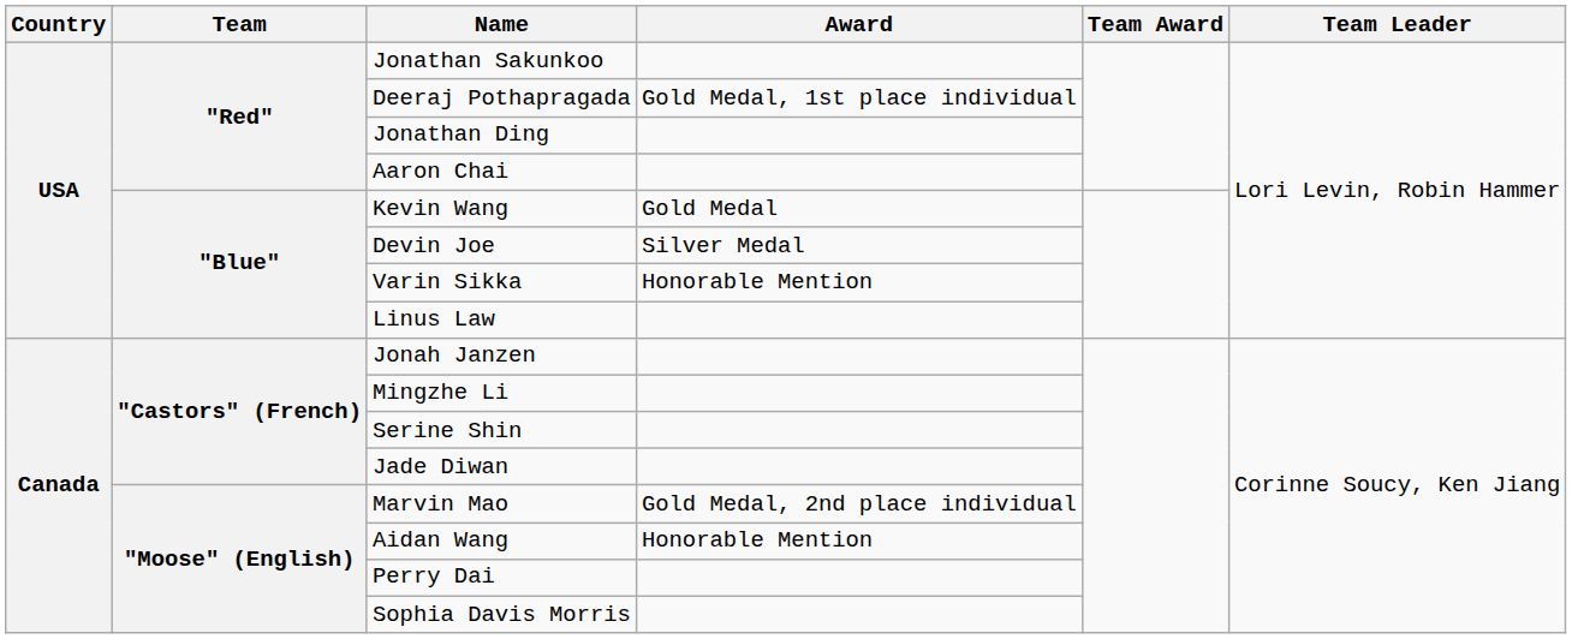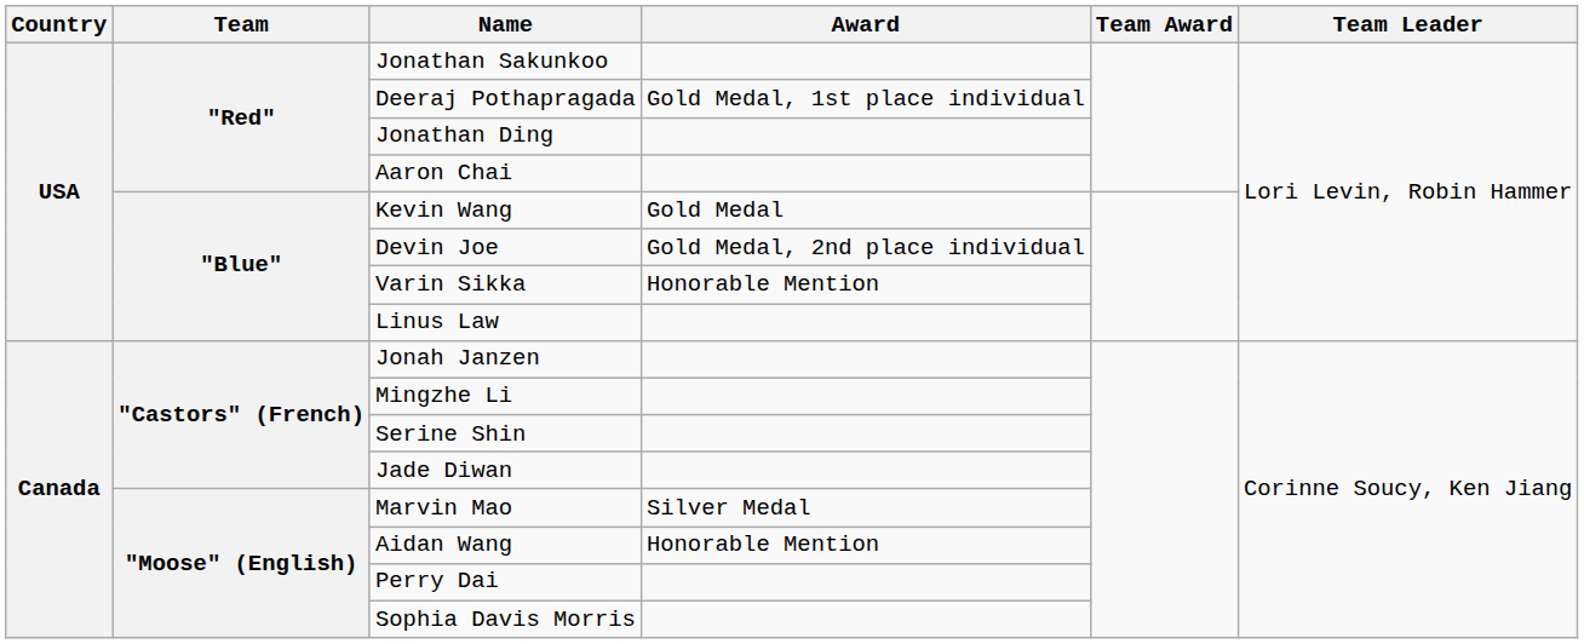Devin Joe | Award: Silver Medal -> Gold Medal, 2nd place individual
Marvin Mao | Award: Gold Medal, 2nd place individual -> Silver Medal
